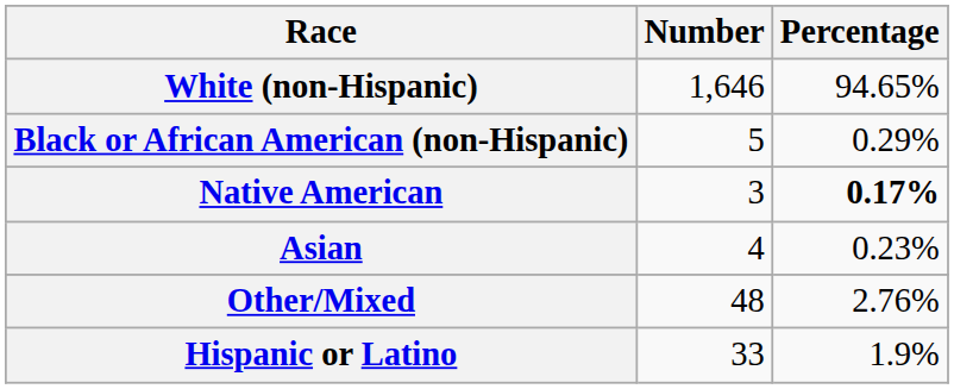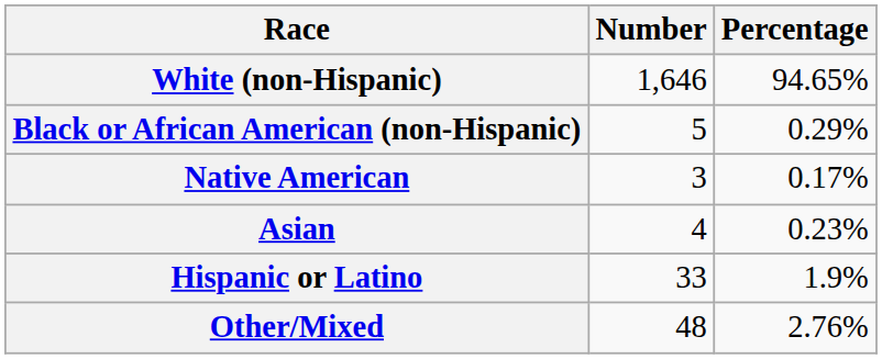Native American | Percentage: bold -> normal
rows swapped: Other/Mixed <-> Hispanic or Latino
